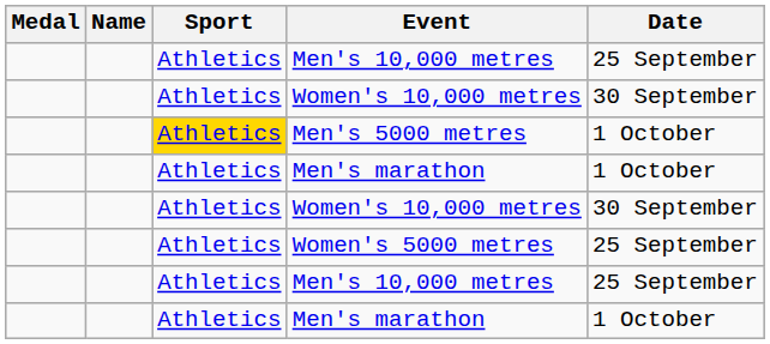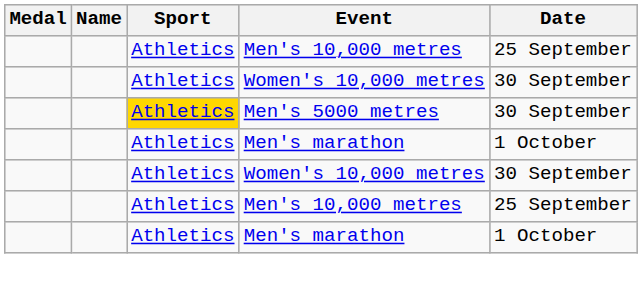Men's 5000 metres | Date: 1 October -> 30 September
- row: Athletics | Women's 5000 metres | 25 September
